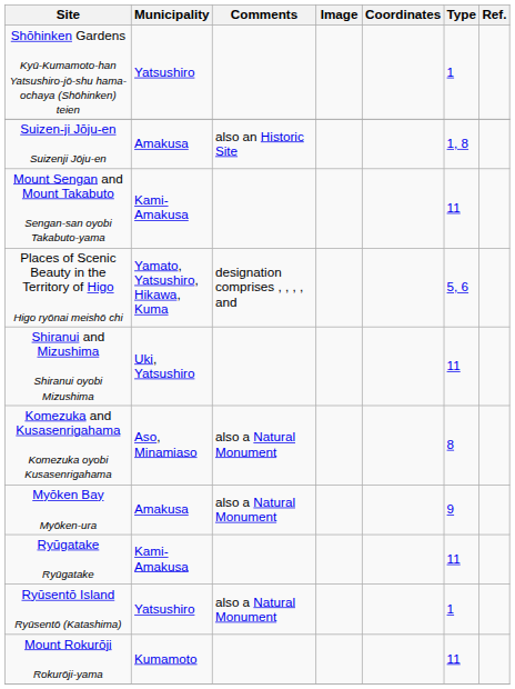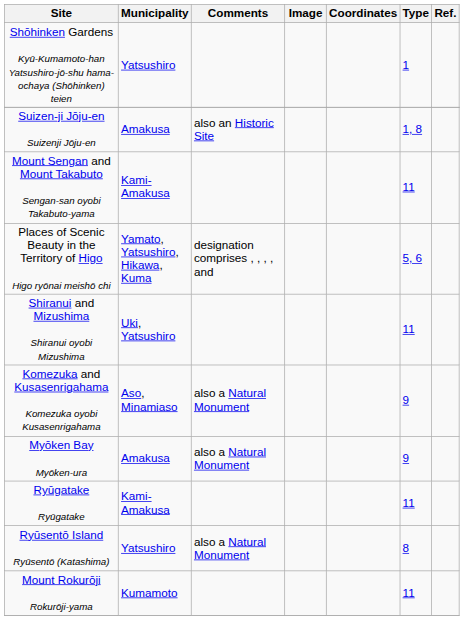Komezuka and Kusasenrigahama Komezuka oyobi Kusasenrigahama | Type: 8 -> 9
Ryūsentō Island Ryūsentō (Katashima) | Type: 1 -> 8
